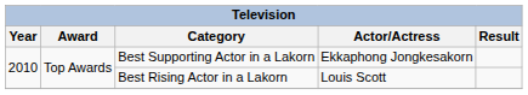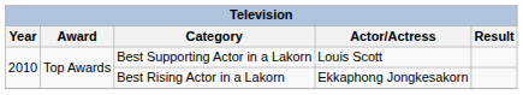Best Supporting Actor in a Lakorn | Actor/Actress: Ekkaphong Jongkesakorn -> Louis Scott
Best Rising Actor in a Lakorn | Actor/Actress: Louis Scott -> Ekkaphong Jongkesakorn
